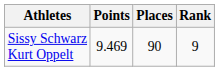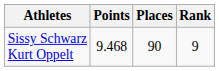Sissy Schwarz Kurt Oppelt | Points: 9.469 -> 9.468
